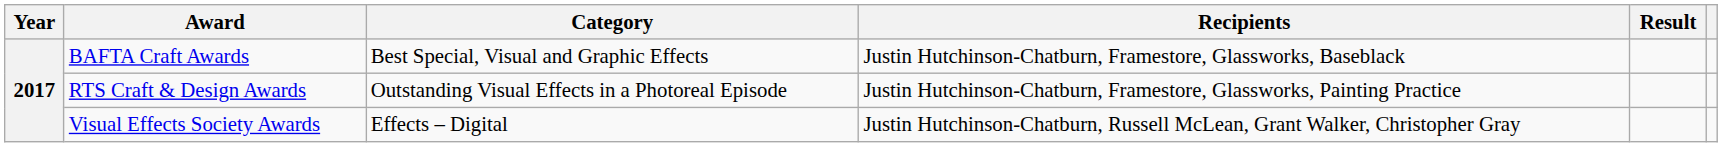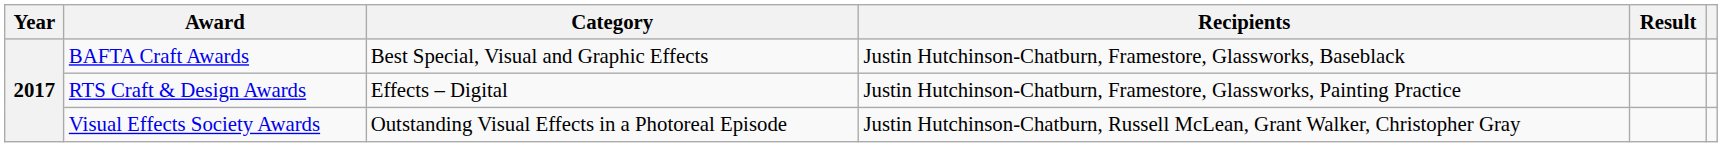RTS Craft & Design Awards | Category: Outstanding Visual Effects in a Photoreal Episode -> Effects – Digital
Visual Effects Society Awards | Category: Effects – Digital -> Outstanding Visual Effects in a Photoreal Episode
